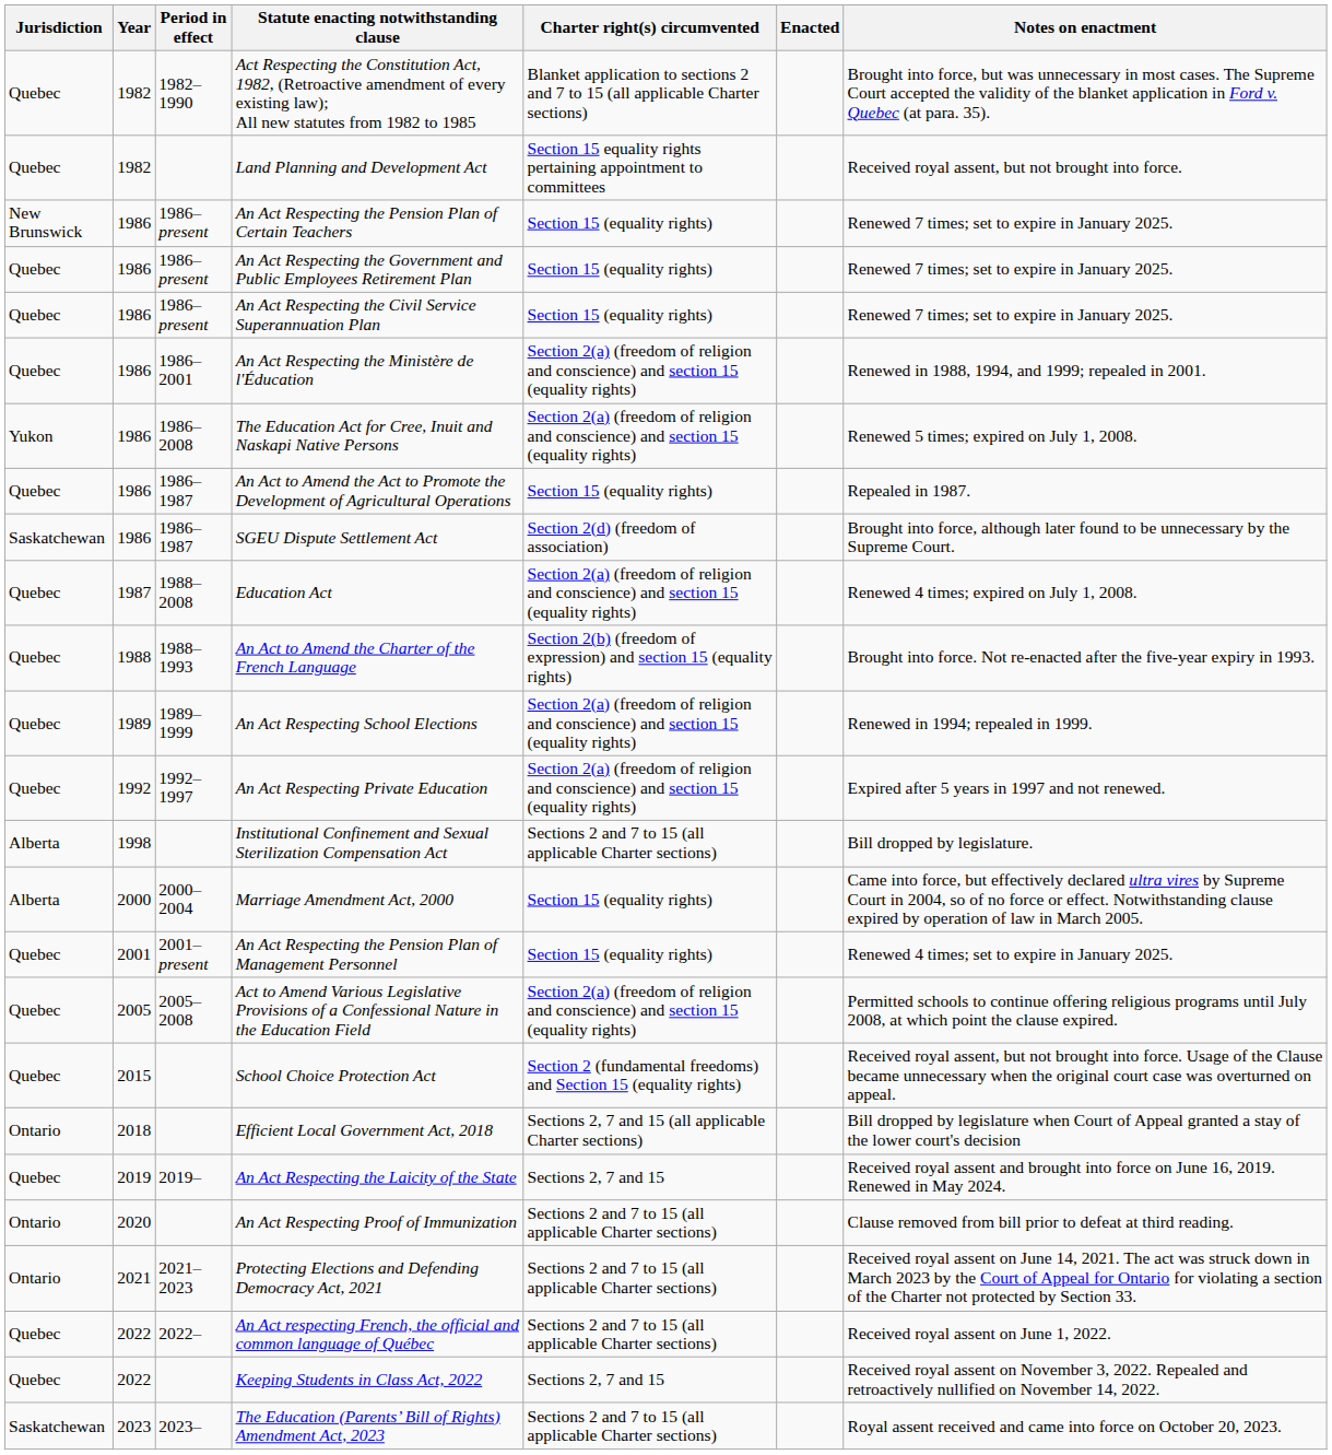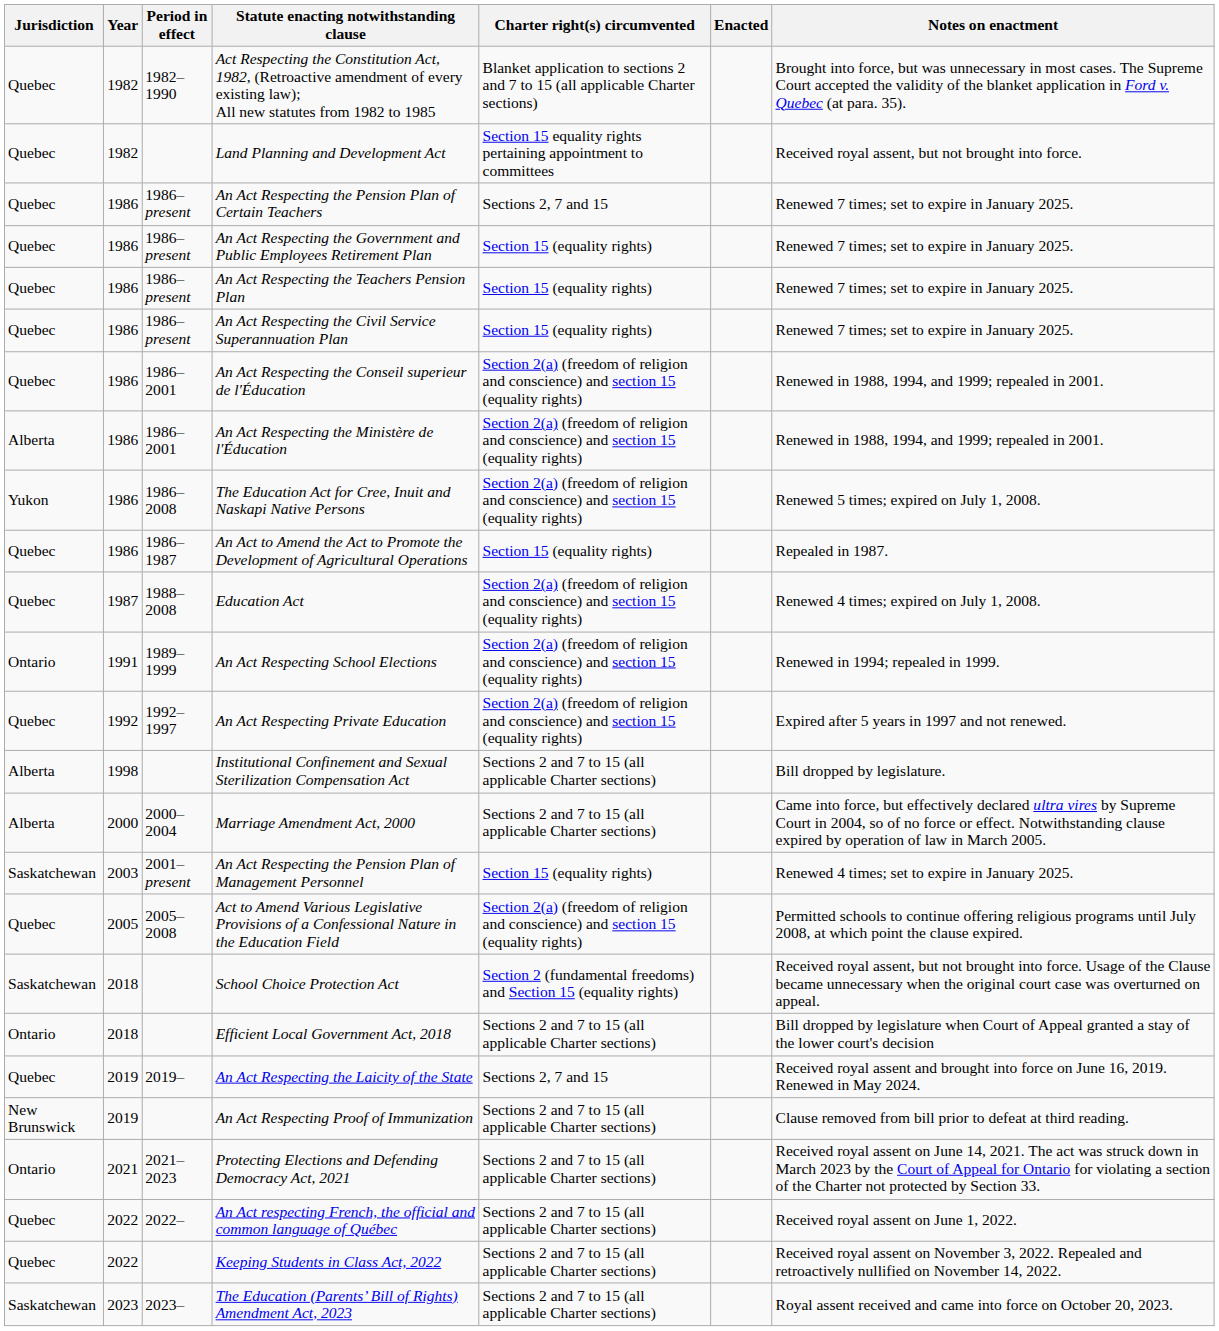An Act Respecting the Pension Plan of Certain Teachers | Jurisdiction: New Brunswick -> Quebec
An Act Respecting the Pension Plan of Certain Teachers | Charter right(s) circumvented: Section 15 (equality rights) -> Sections 2, 7 and 15
+ row: Quebec | 1986 | 1986–present | An Act Respecting the Teachers Pension Plan | Section 15 (equality rights) | Renewed 7 times; set to expire in January 2025.
+ row: Quebec | 1986 | 1986–2001 | An Act Respecting the Conseil superieur de l'Éducation | Section 2(a) (freedom of religion and conscience) and section 15 (equality rights) | Renewed in 1988, 1994, and 1999; repealed in 2001.
An Act Respecting the Ministère de l'Éducation | Jurisdiction: Quebec -> Alberta
- row: Saskatchewan | 1986 | 1986–1987 | SGEU Dispute Settlement Act | Section 2(d) (freedom of association) | Brought into force, although later found to be unnecessary by the Supreme Court.
- row: Quebec | 1988 | 1988–1993 | An Act to Amend the Charter of the French Language | Section 2(b) (freedom of expression) and section 15 (equality rights) | Brought into force. Not re-enacted after the five-year expiry in 1993.
An Act Respecting School Elections | Jurisdiction: Quebec -> Ontario
An Act Respecting School Elections | Year: 1989 -> 1991
Marriage Amendment Act, 2000 | Charter right(s) circumvented: Section 15 (equality rights) -> Sections 2 and 7 to 15 (all applicable Charter sections)
An Act Respecting the Pension Plan of Management Personnel | Jurisdiction: Quebec -> Saskatchewan
An Act Respecting the Pension Plan of Management Personnel | Year: 2001 -> 2003
School Choice Protection Act | Jurisdiction: Quebec -> Saskatchewan
School Choice Protection Act | Year: 2015 -> 2018
Efficient Local Government Act, 2018 | Charter right(s) circumvented: Sections 2, 7 and 15 (all applicable Charter sections) -> Sections 2 and 7 to 15 (all applicable Charter sections)
An Act Respecting Proof of Immunization | Jurisdiction: Ontario -> New Brunswick
An Act Respecting Proof of Immunization | Year: 2020 -> 2019
Keeping Students in Class Act, 2022 | Charter right(s) circumvented: Sections 2, 7 and 15 -> Sections 2 and 7 to 15 (all applicable Charter sections)
